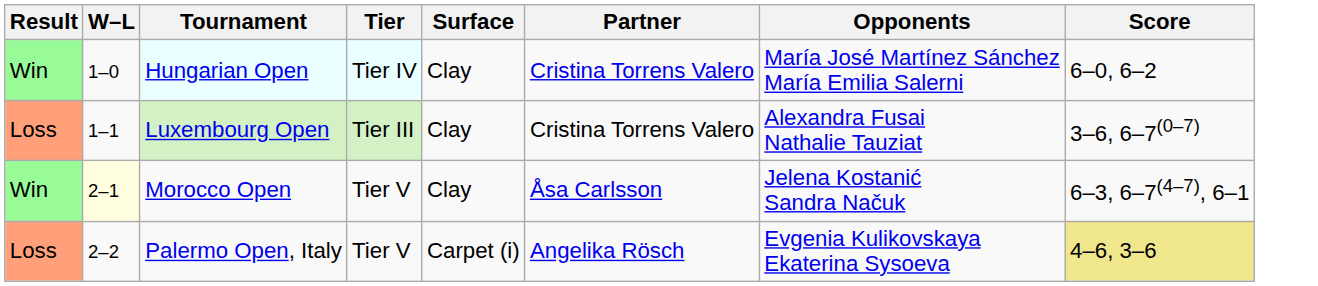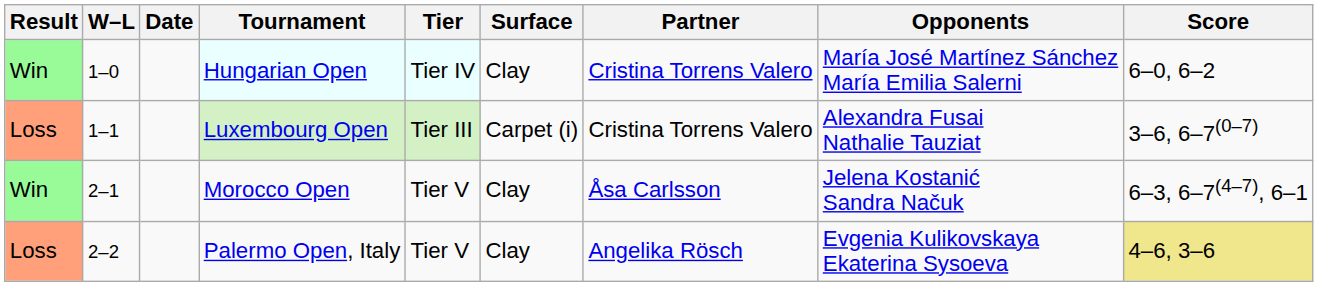+ column: Date
Luxembourg Open | Surface: Clay -> Carpet (i)
Morocco Open | W–L: lightyellow background -> no background
Palermo Open, Italy | Surface: Carpet (i) -> Clay
